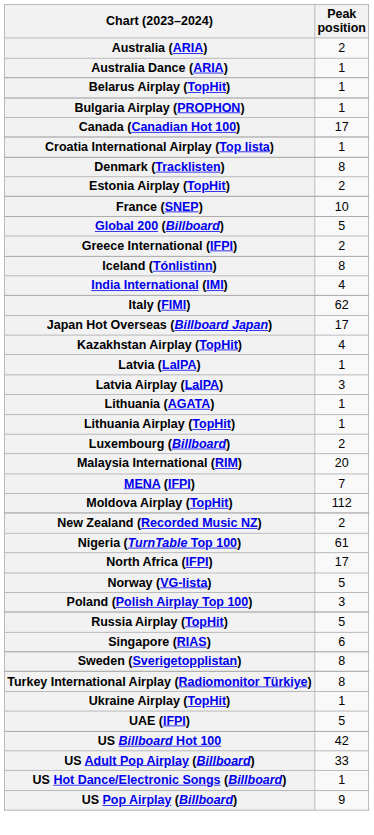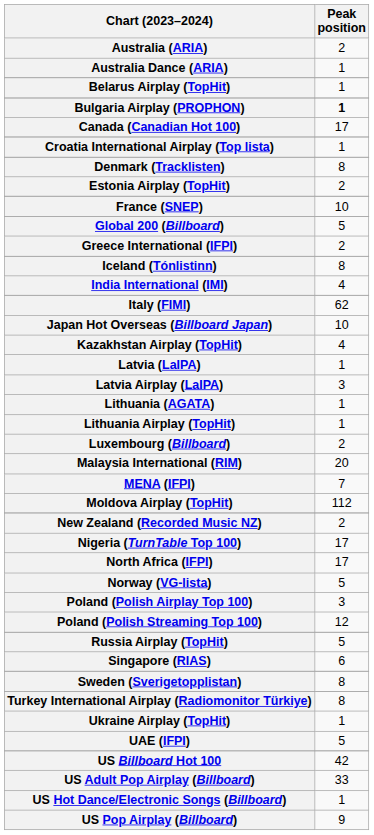Bulgaria Airplay (PROPHON) | Peak position: normal -> bold
Japan Hot Overseas (Billboard Japan) | Peak position: 17 -> 10
Nigeria (TurnTable Top 100) | Peak position: 61 -> 17
+ row: Poland (Polish Streaming Top 100) | 12
